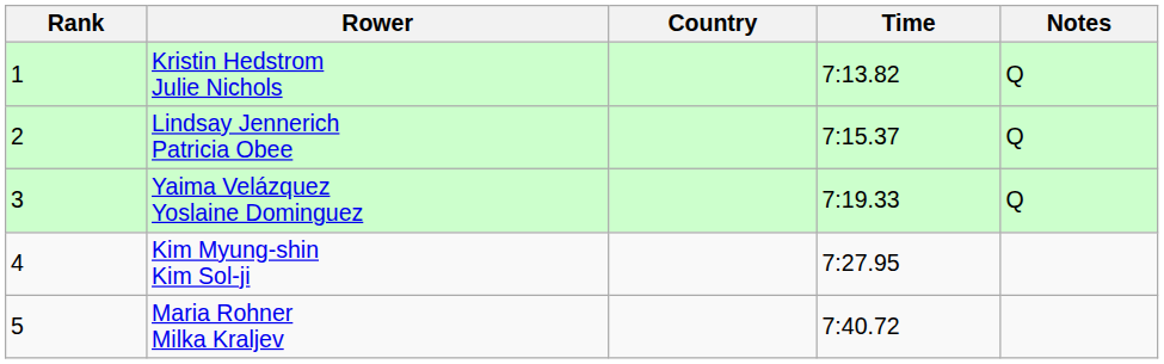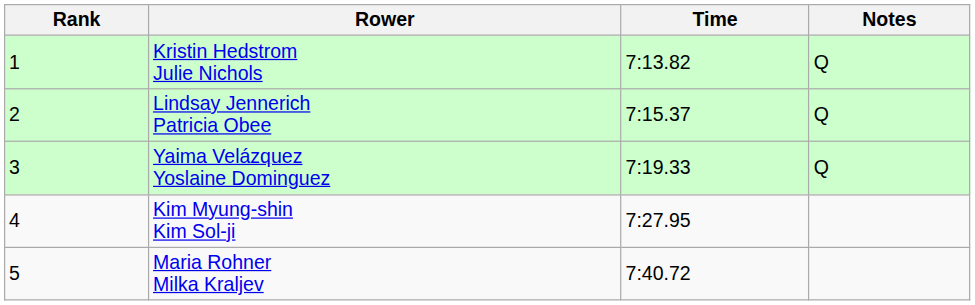- column: Country
